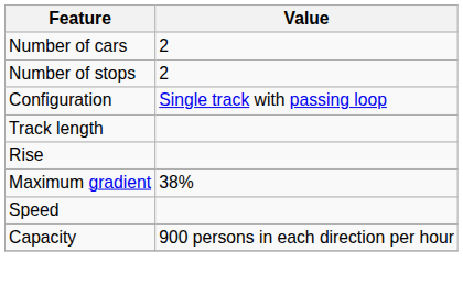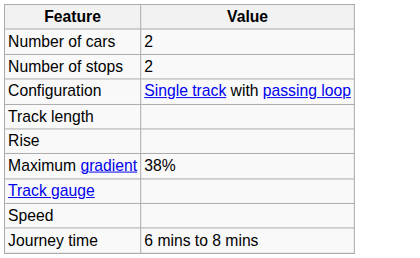+ row: Track gauge
+ row: Journey time | 6 mins to 8 mins
- row: Capacity | 900 persons in each direction per hour
